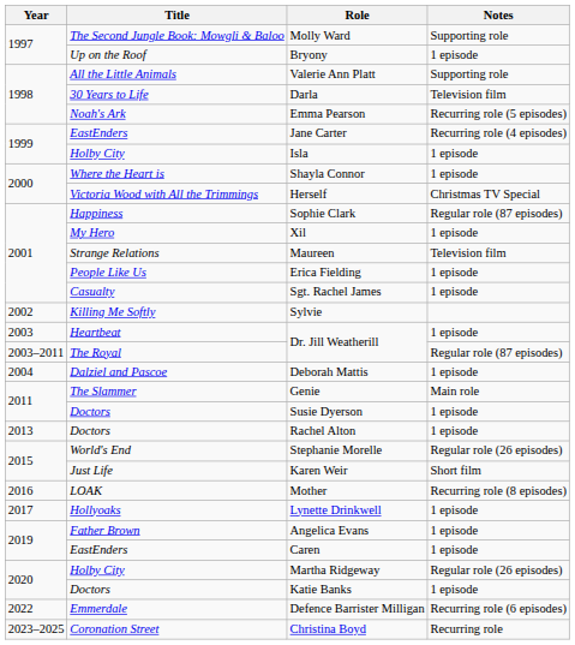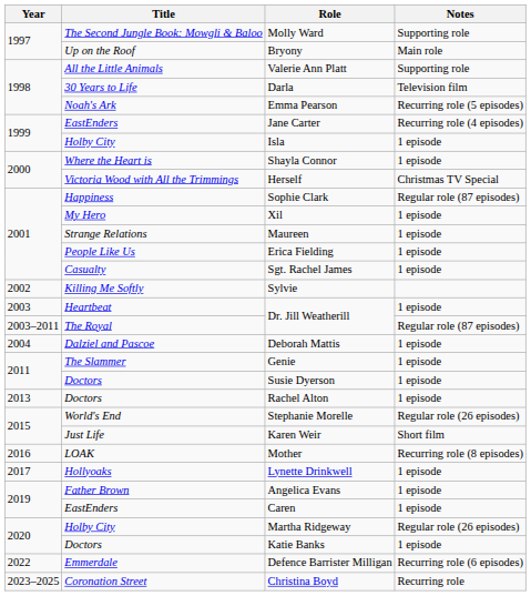Bryony | Notes: 1 episode -> Main role
Maureen | Notes: Television film -> 1 episode
Genie | Notes: Main role -> 1 episode
